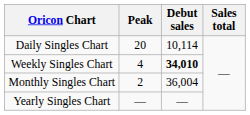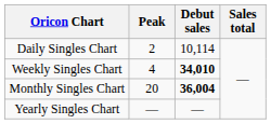Daily Singles Chart | Peak: 20 -> 2
Monthly Singles Chart | Peak: 2 -> 20
Monthly Singles Chart | Debut sales: normal -> bold
